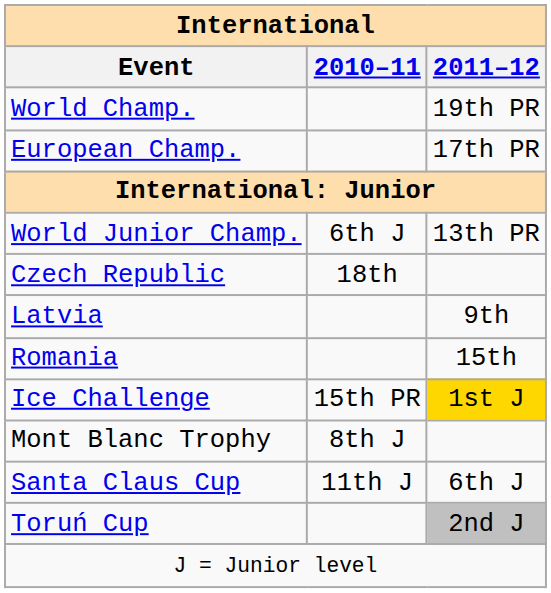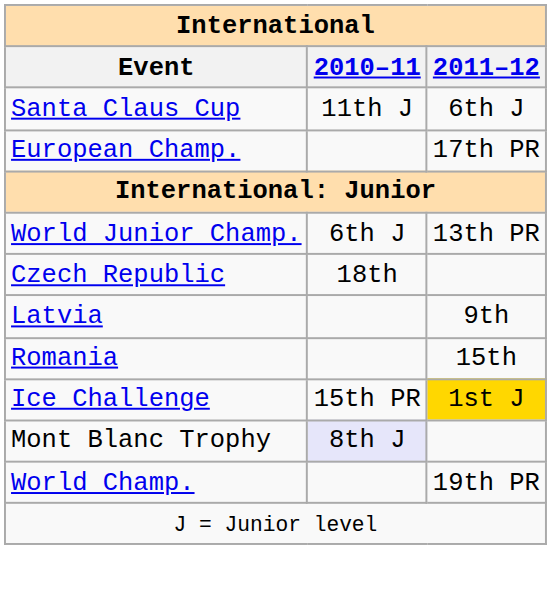rows swapped: World Champ. <-> Santa Claus Cup
Mont Blanc Trophy | 2010–11: no background -> lavender background
- row: Toruń Cup | 2nd J
